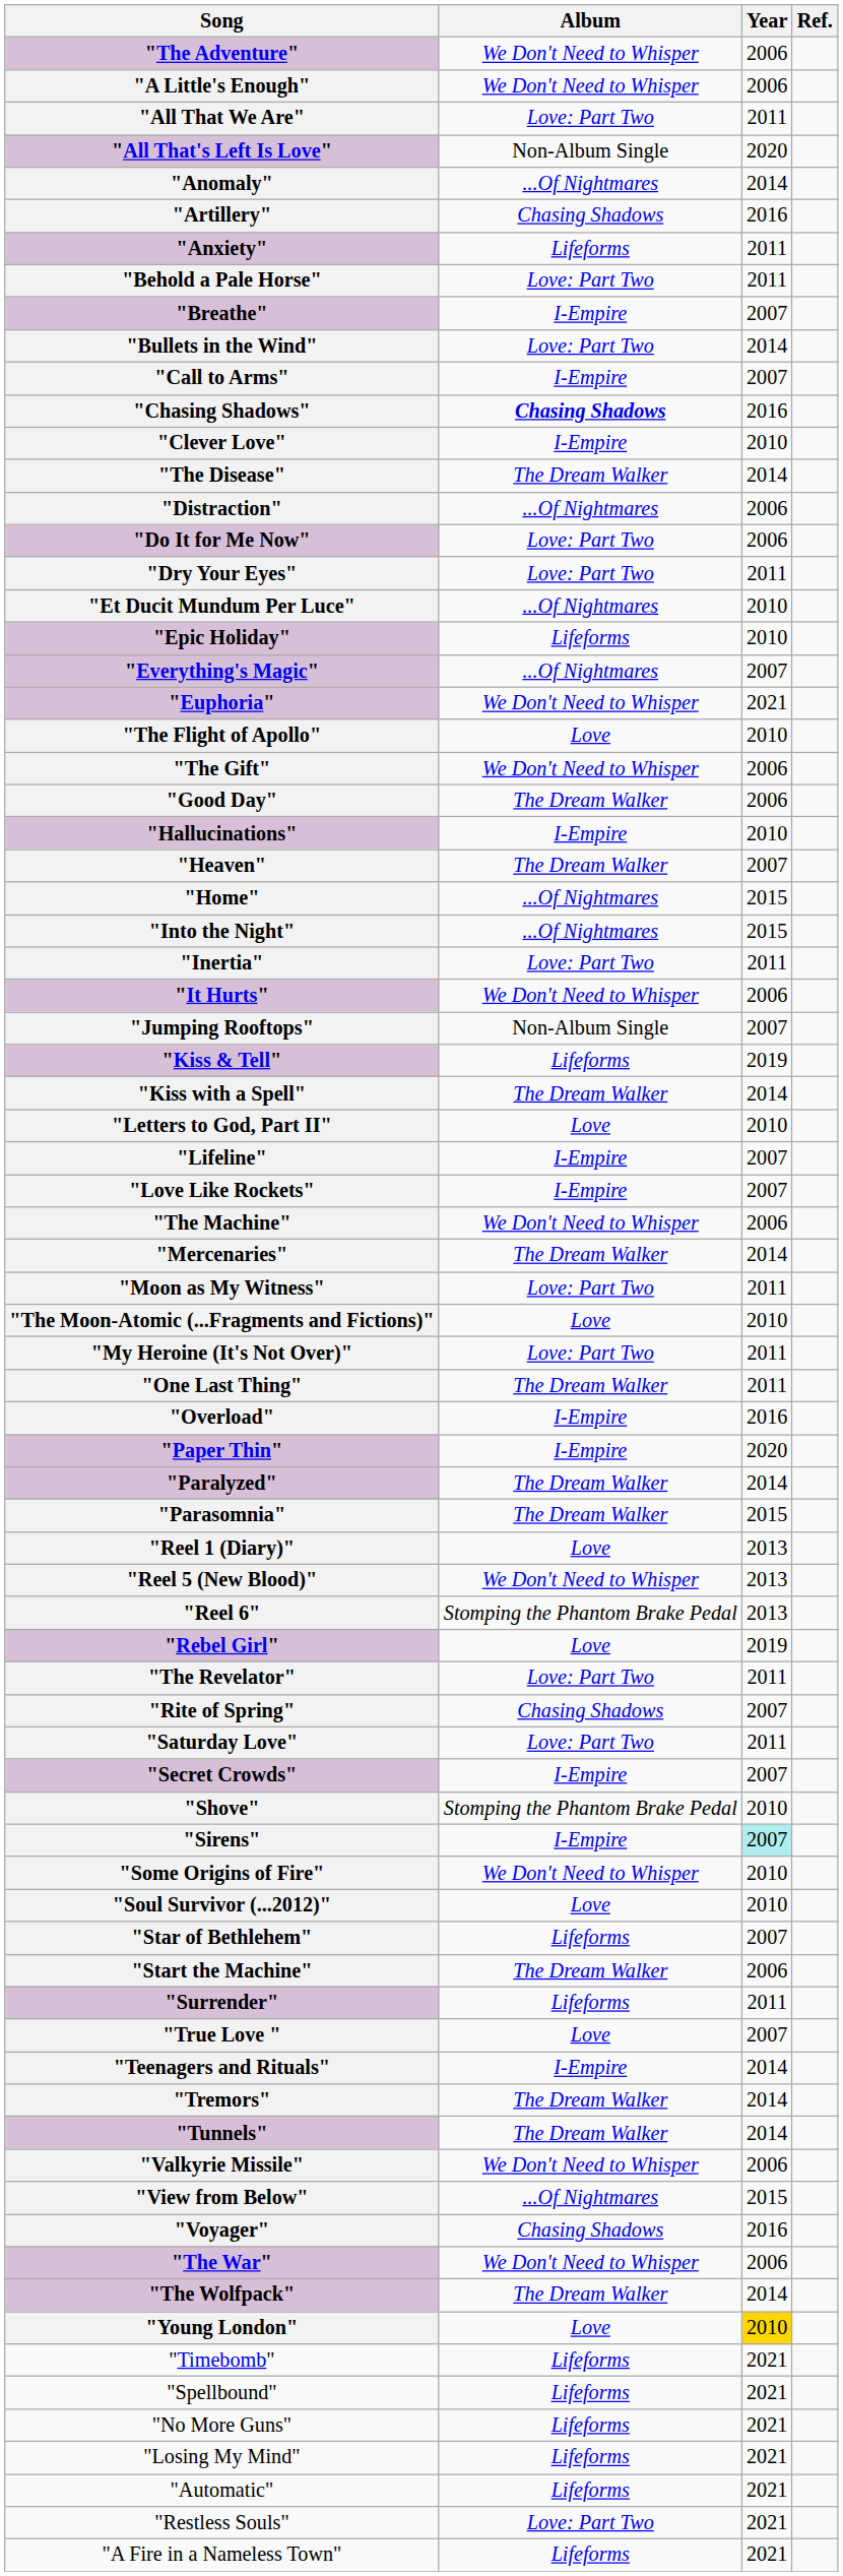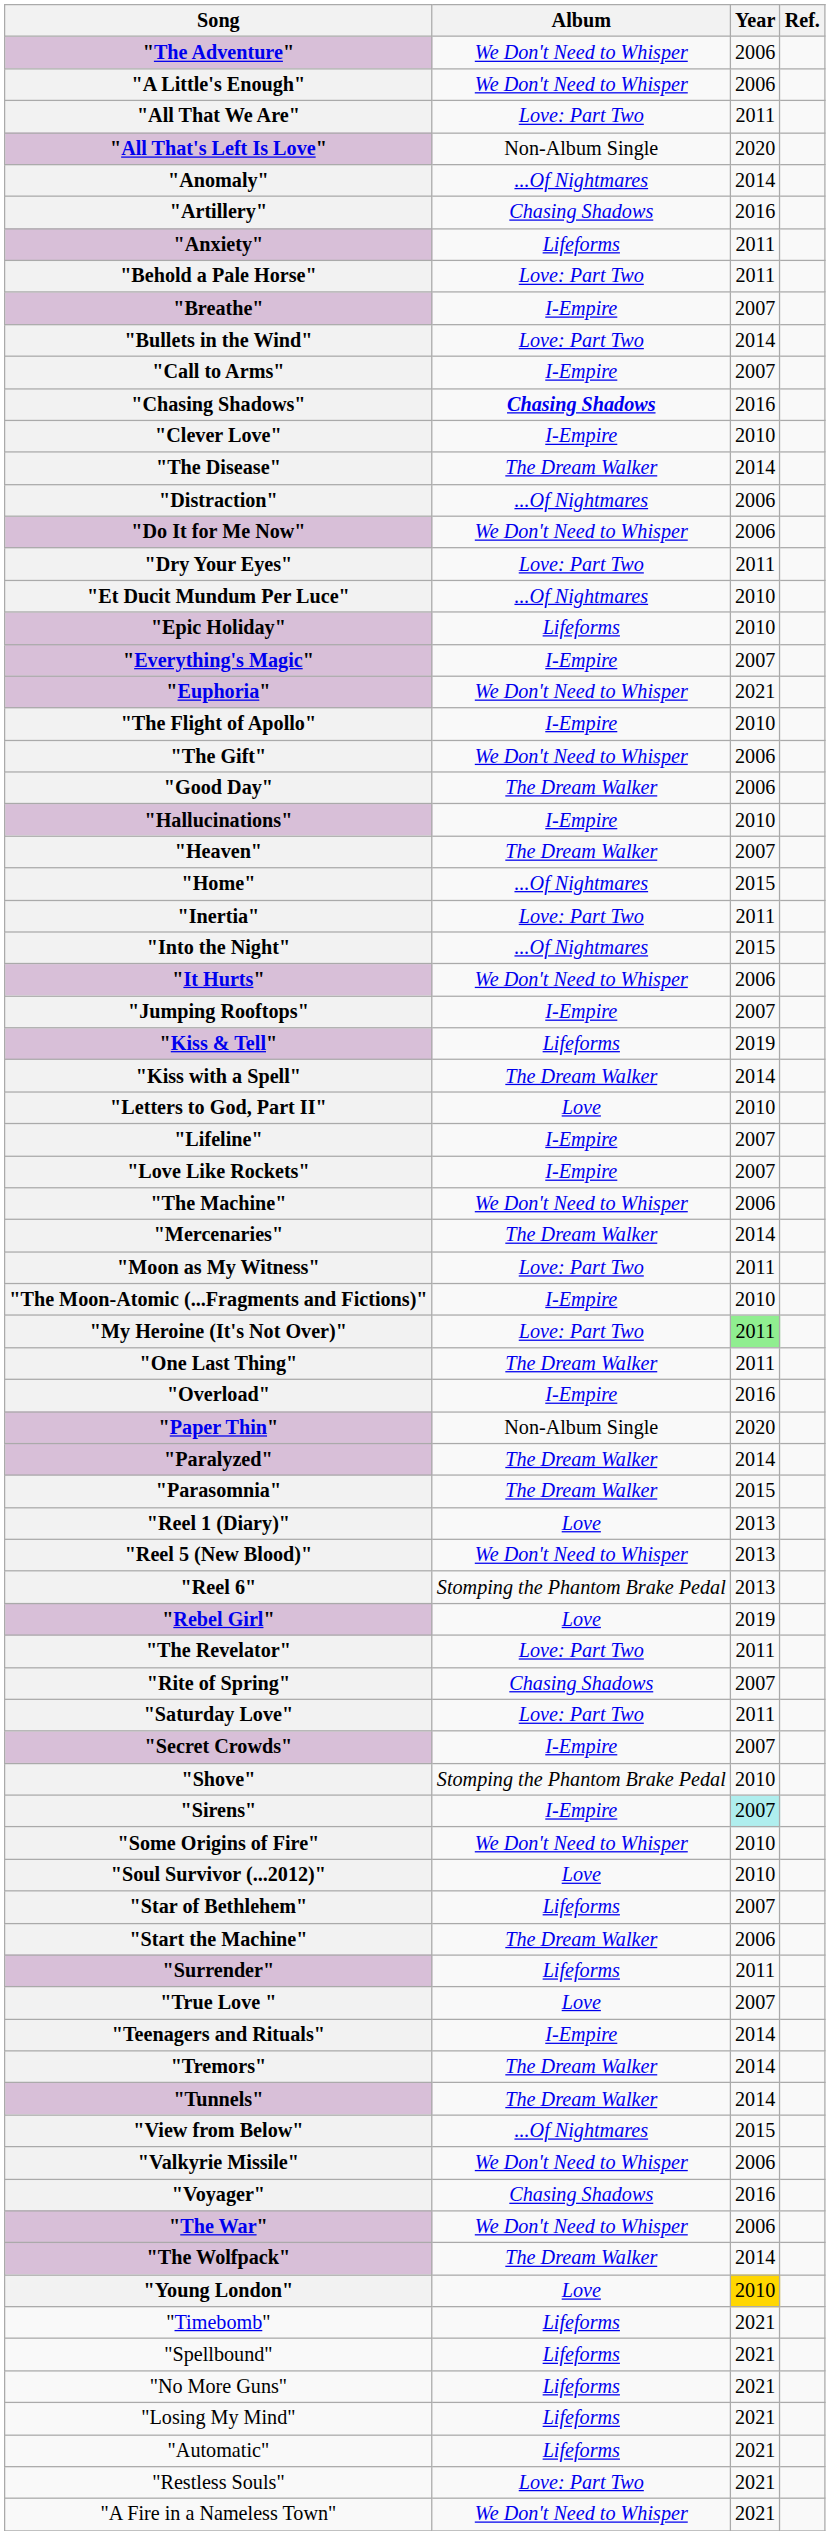"Do It for Me Now" | Album: Love: Part Two -> We Don't Need to Whisper
"Everything's Magic" | Album: ...Of Nightmares -> I-Empire
"The Flight of Apollo" | Album: Love -> I-Empire
rows swapped: "Inertia" <-> "Into the Night"
"Jumping Rooftops" | Album: Non-Album Single -> I-Empire
"The Moon-Atomic (...Fragments and Fictions)" | Album: Love -> I-Empire
"My Heroine (It's Not Over)" | Year: no background -> lightgreen background
"Paper Thin" | Album: I-Empire -> Non-Album Single
rows swapped: "Valkyrie Missile" <-> "View from Below"
"A Fire in a Nameless Town" | Album: Lifeforms -> We Don't Need to Whisper
